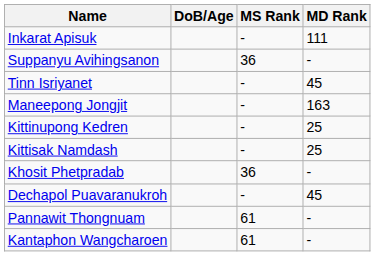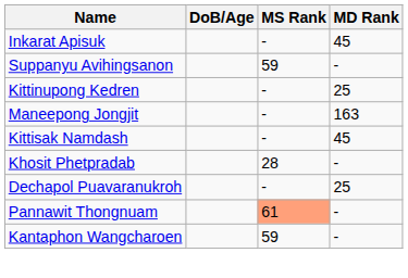Inkarat Apisuk | MD Rank: 111 -> 45
Suppanyu Avihingsanon | MS Rank: 36 -> 59
- row: Tinn Isriyanet | - | 45
rows swapped: Maneepong Jongjit <-> Kittinupong Kedren
Kittisak Namdash | MD Rank: 25 -> 45
Khosit Phetpradab | MS Rank: 36 -> 28
Dechapol Puavaranukroh | MD Rank: 45 -> 25
Pannawit Thongnuam | MS Rank: no background -> lightsalmon background
Kantaphon Wangcharoen | MS Rank: 61 -> 59
